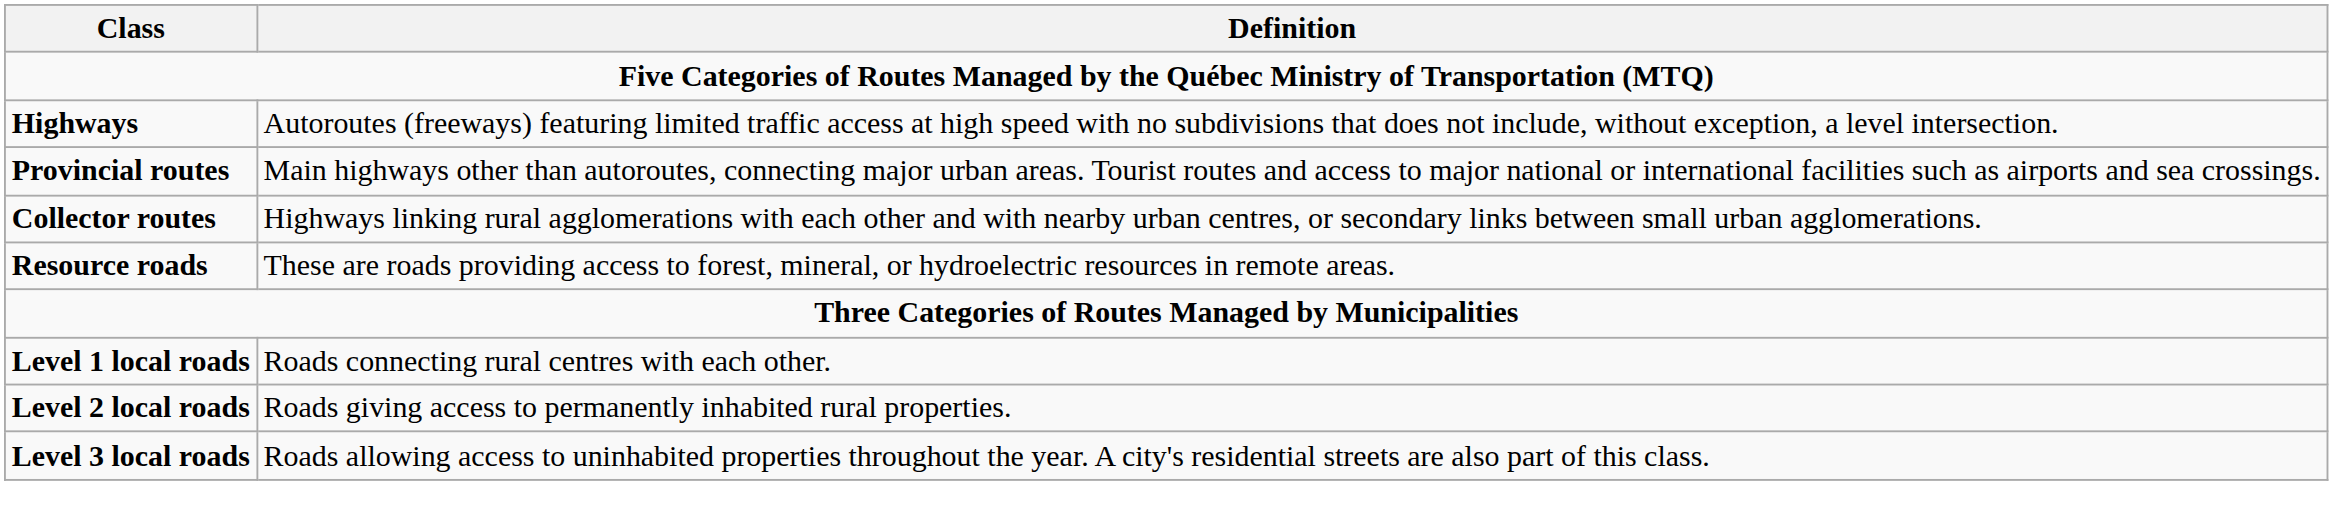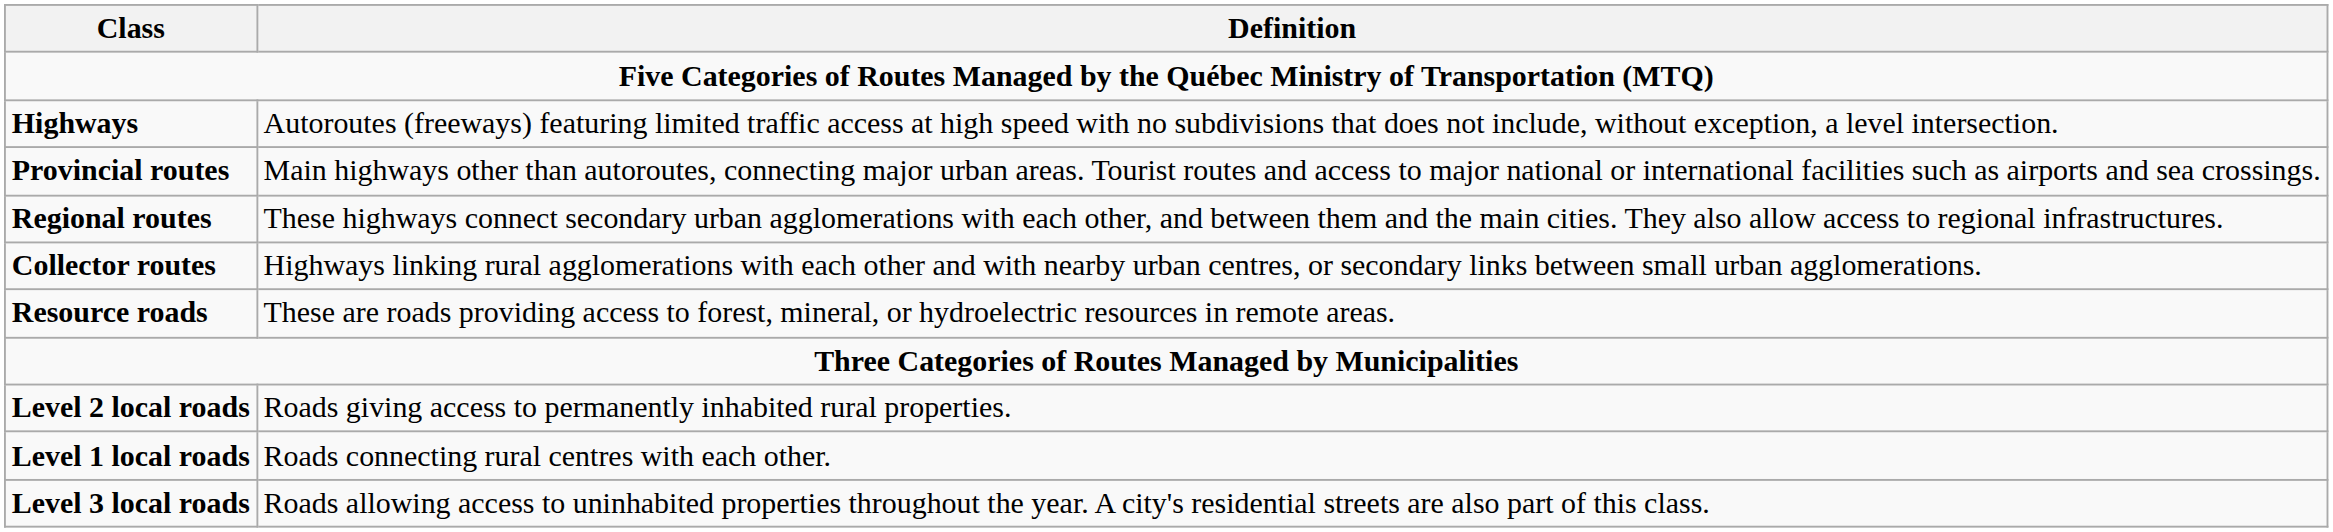+ row: Regional routes | These highways connect secondary urban agglomerations with each other, and between them and the main cities. They also allow access to regional infrastructures.
rows swapped: Level 1 local roads <-> Level 2 local roads
